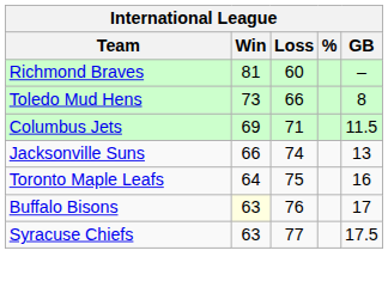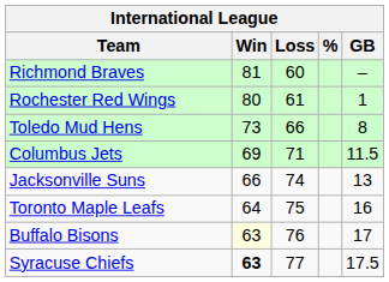+ row: Rochester Red Wings | 80 | 61 | 1
Syracuse Chiefs | Win: normal -> bold
